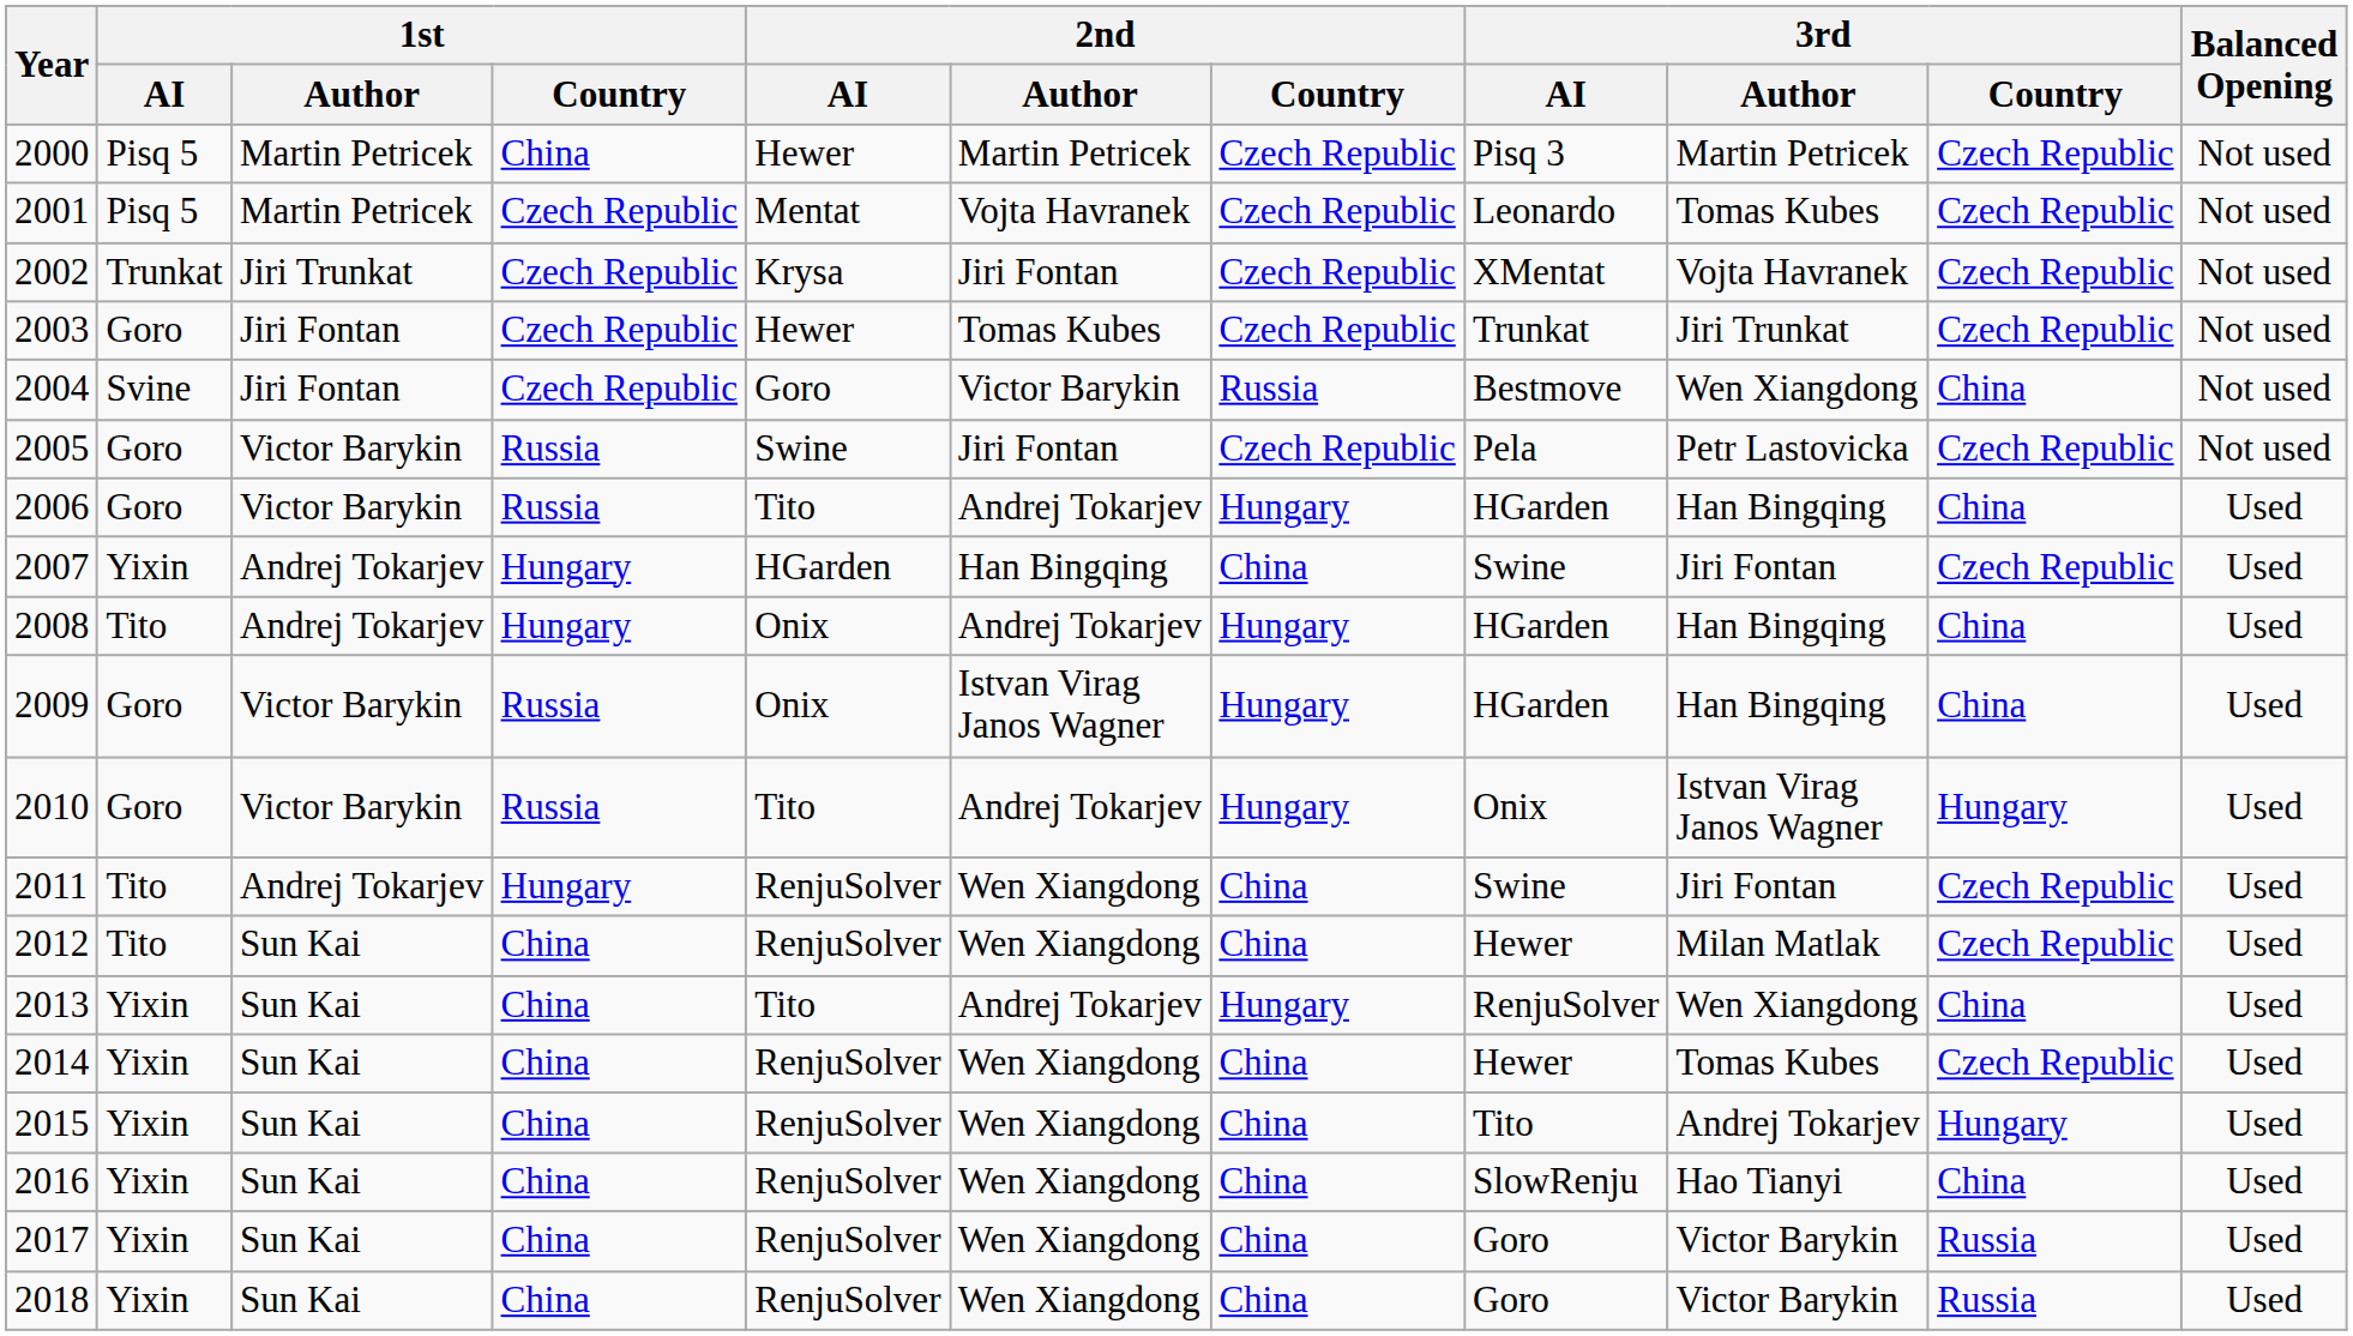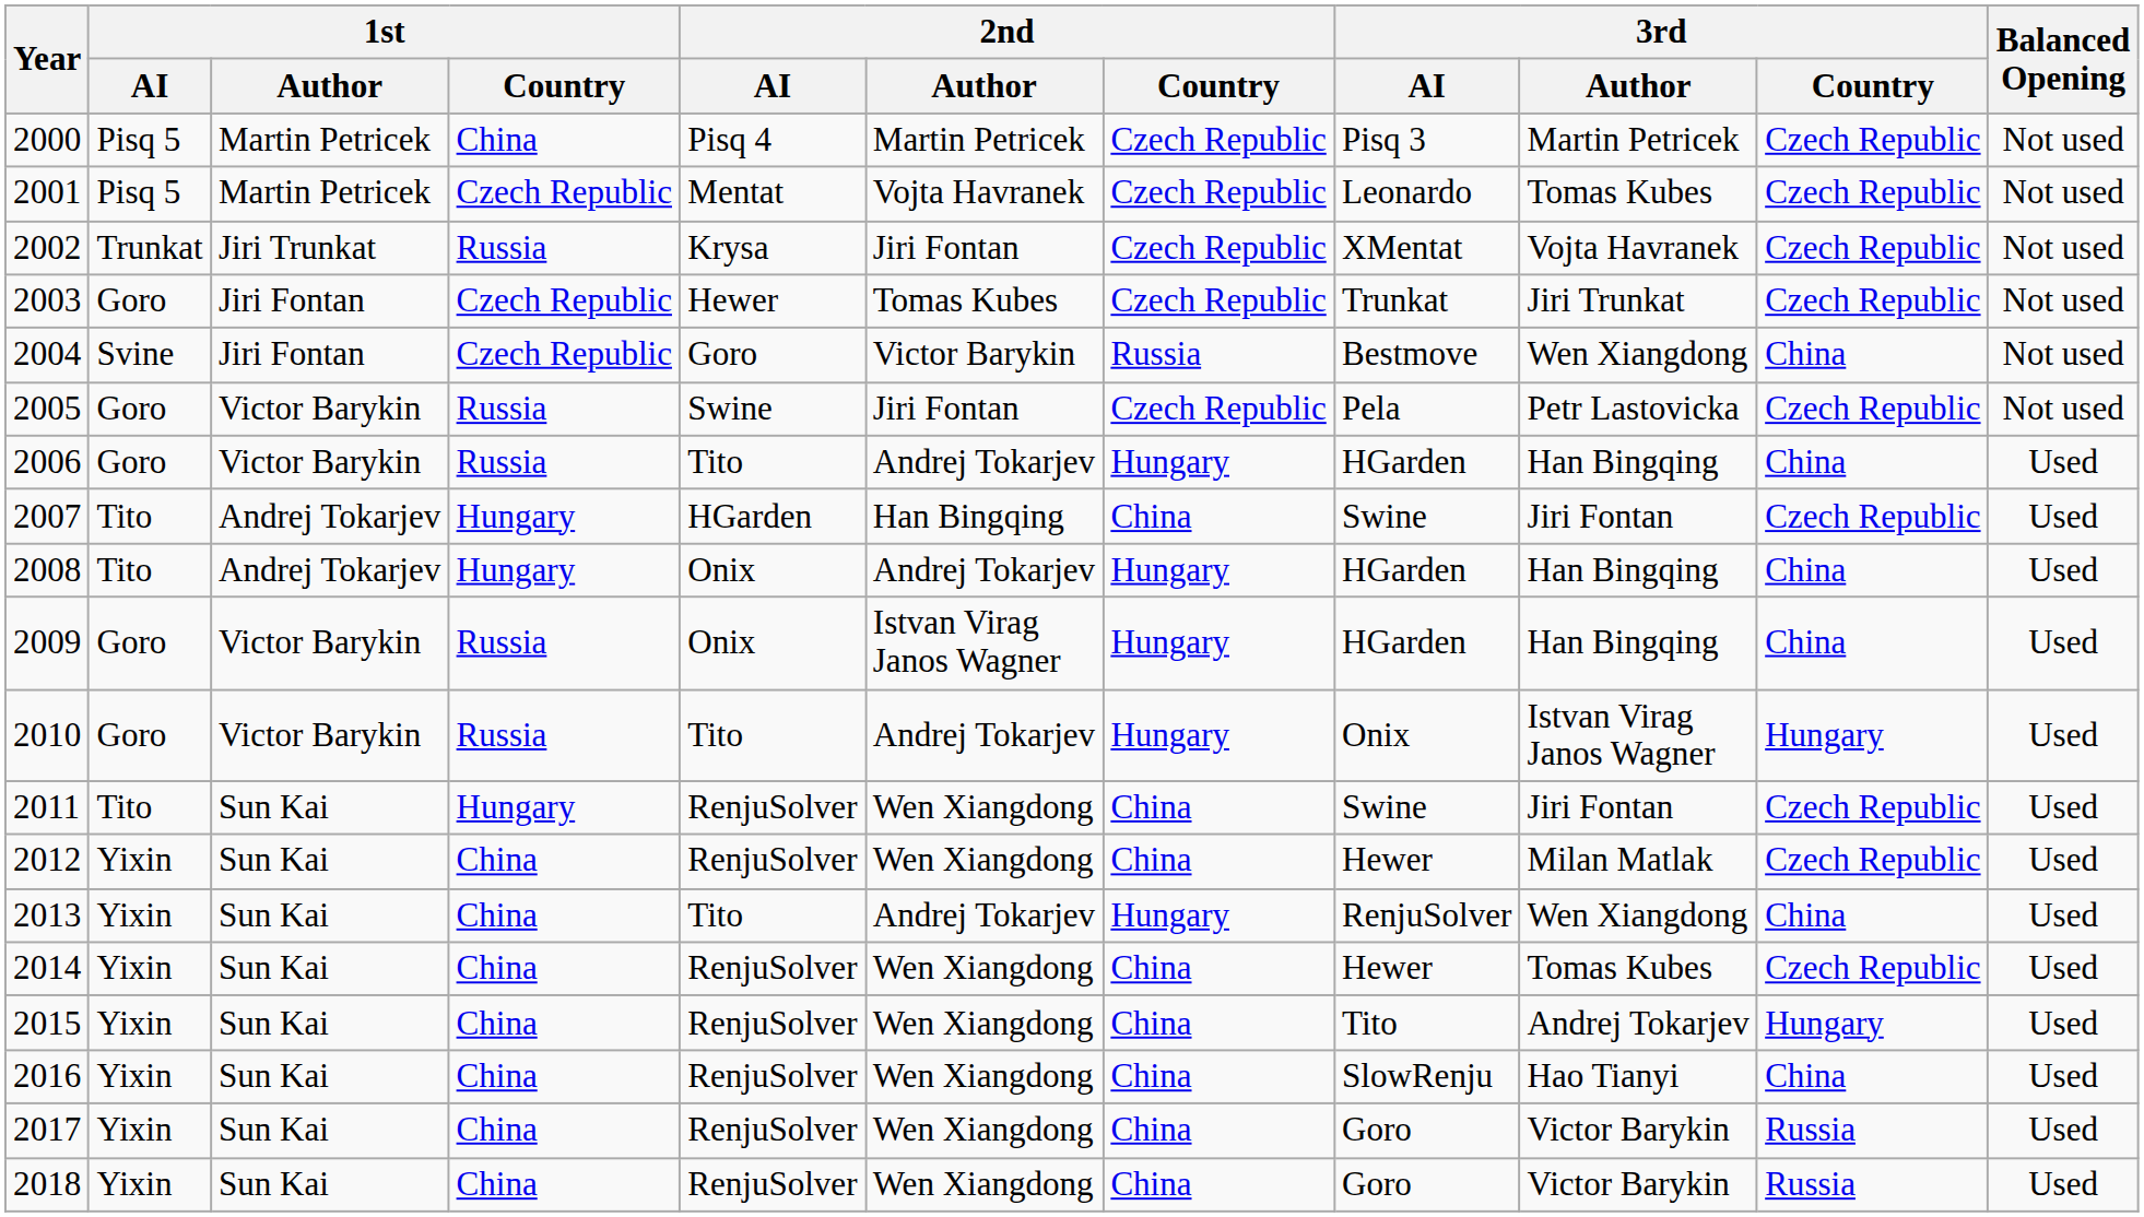2000 | 2nd / AI: Hewer -> Pisq 4
2002 | 1st / Country: Czech Republic -> Russia
2007 | 1st / AI: Yixin -> Tito
2011 | 1st / Author: Andrej Tokarjev -> Sun Kai
2012 | 1st / AI: Tito -> Yixin
